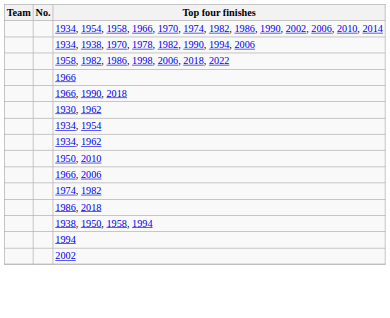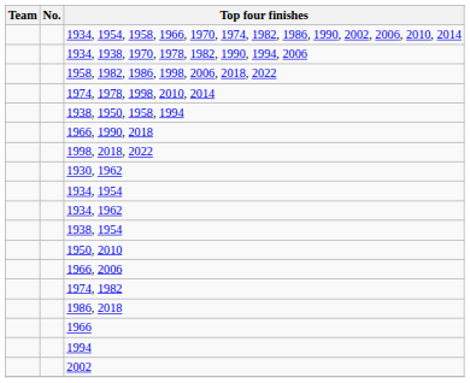+ row: 1974, 1978, 1998, 2010, 2014
rows swapped: 1938, 1950, 1958, 1994 <-> 1966
+ row: 1998, 2018, 2022
+ row: 1938, 1954
